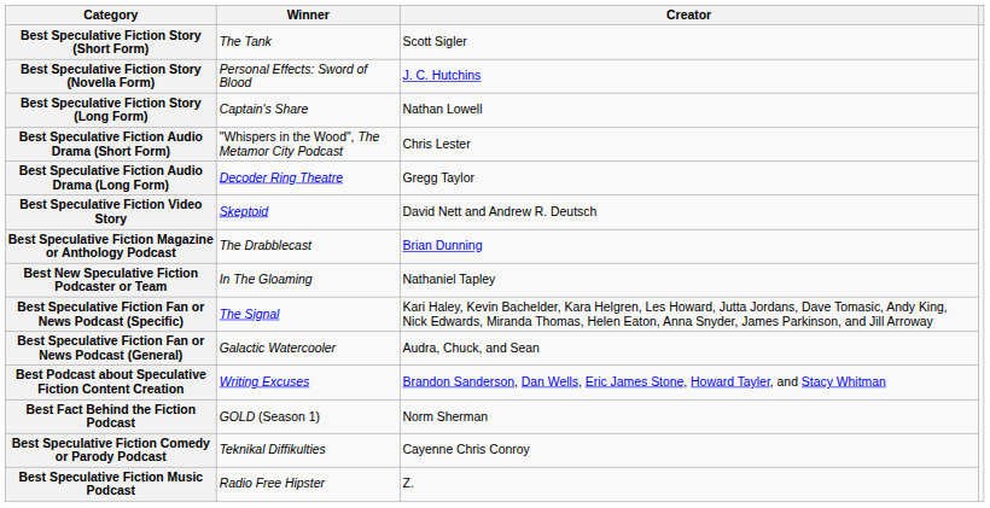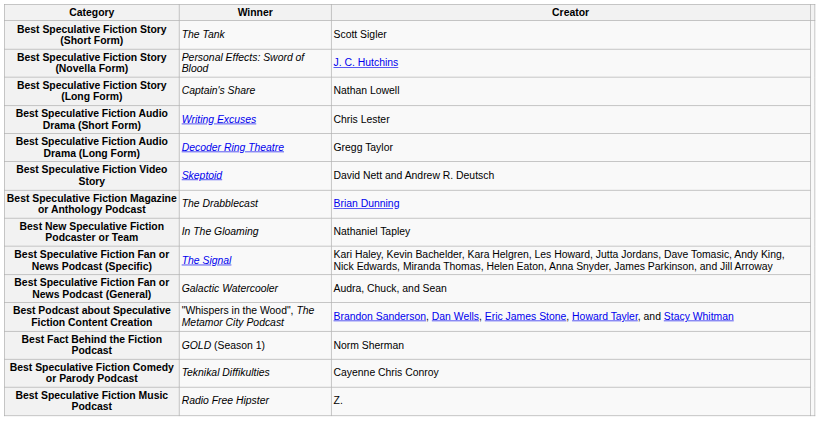Best Speculative Fiction Audio Drama (Short Form) | Winner: "Whispers in the Wood", The Metamor City Podcast -> Writing Excuses
Best Podcast about Speculative Fiction Content Creation | Winner: Writing Excuses -> "Whispers in the Wood", The Metamor City Podcast
